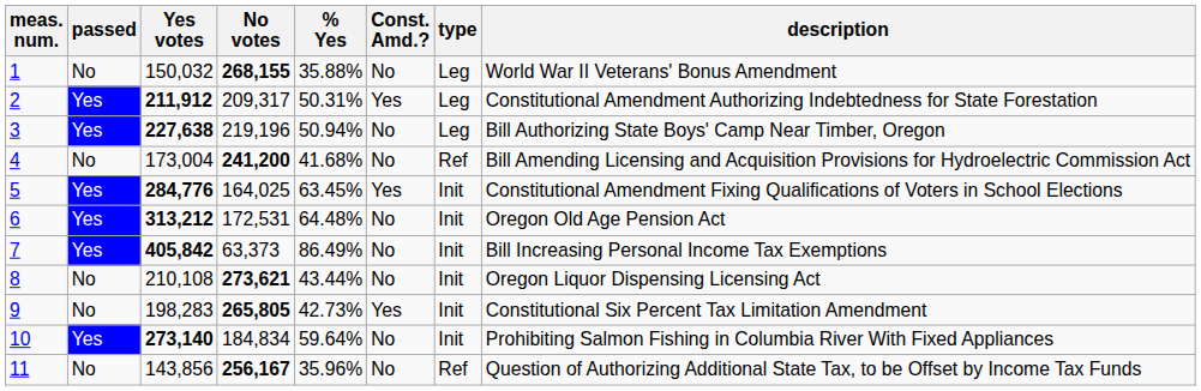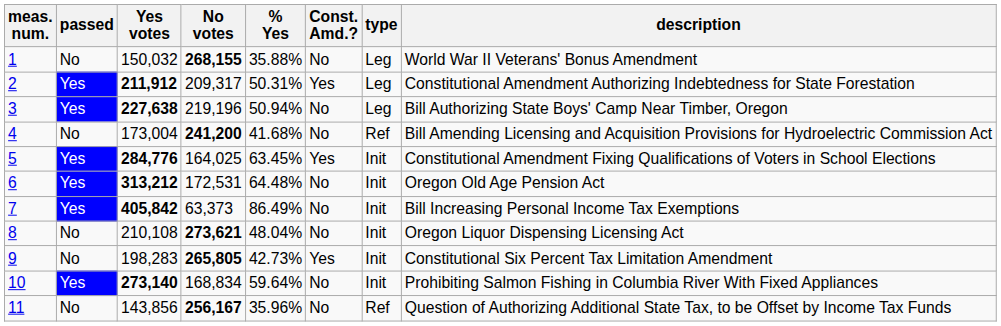8 | % Yes: 43.44% -> 48.04%
10 | No votes: 184,834 -> 168,834
